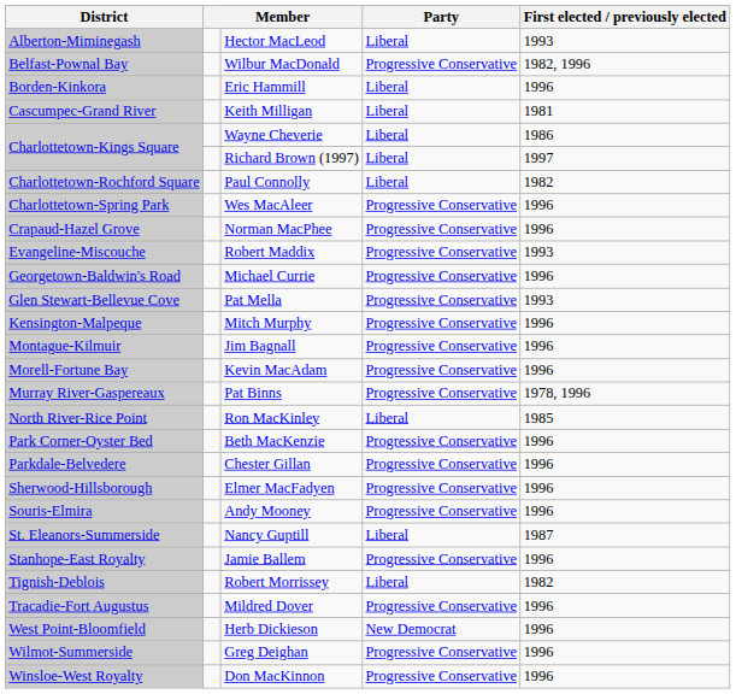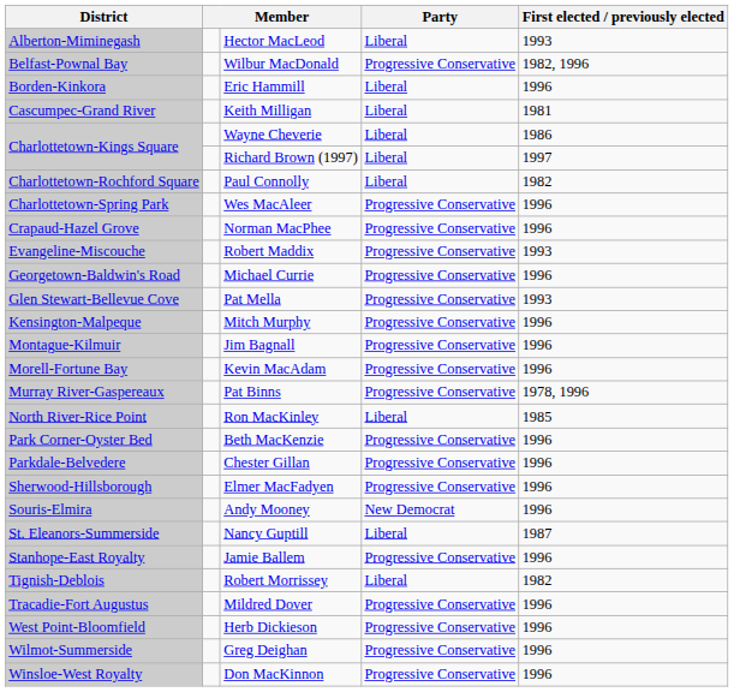Andy Mooney | Party: Progressive Conservative -> New Democrat
Herb Dickieson | Party: New Democrat -> Progressive Conservative
